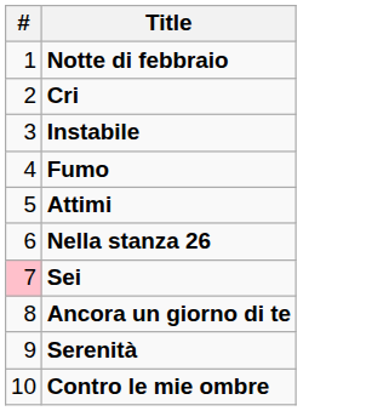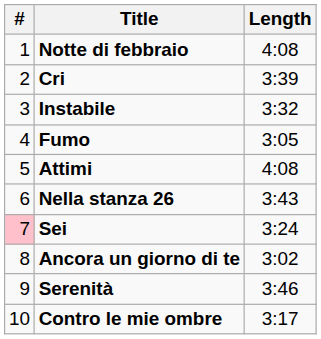+ column: Length | 4:08 | 3:39 | 3:32 | 3:05 | 4:08 | 3:43 | 3:24 | 3:02 | 3:46 | 3:17
